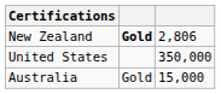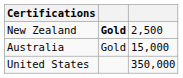New Zealand | column 3: 2,806 -> 2,500
rows swapped: Australia <-> United States
